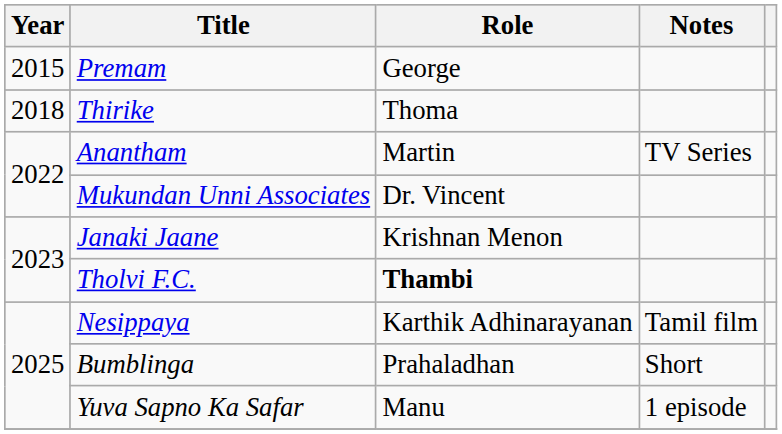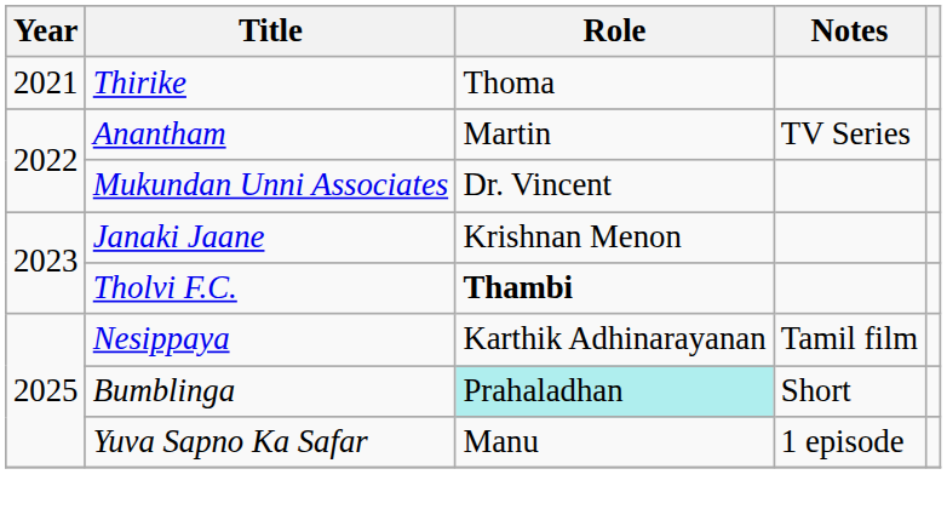- row: 2015 | Premam | George
Thirike | Year: 2018 -> 2021
Bumblinga | Role: no background -> paleturquoise background
